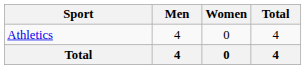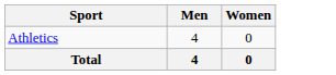- column: Total | 4 | 4
